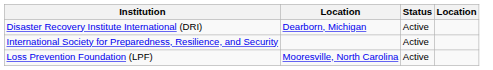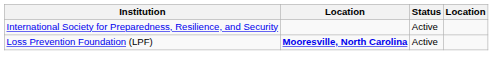- row: Disaster Recovery Institute International (DRI) | Dearborn, Michigan | Active
Loss Prevention Foundation (LPF) | column 2: normal -> bold
